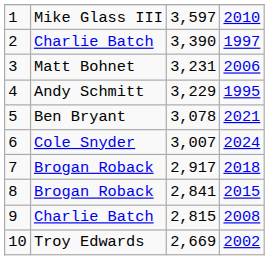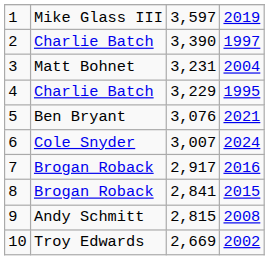1 | column 4: 2010 -> 2019
3 | column 4: 2006 -> 2004
4 | column 2: Andy Schmitt -> Charlie Batch
5 | column 3: 3,078 -> 3,076
7 | column 4: 2018 -> 2016
9 | column 2: Charlie Batch -> Andy Schmitt
